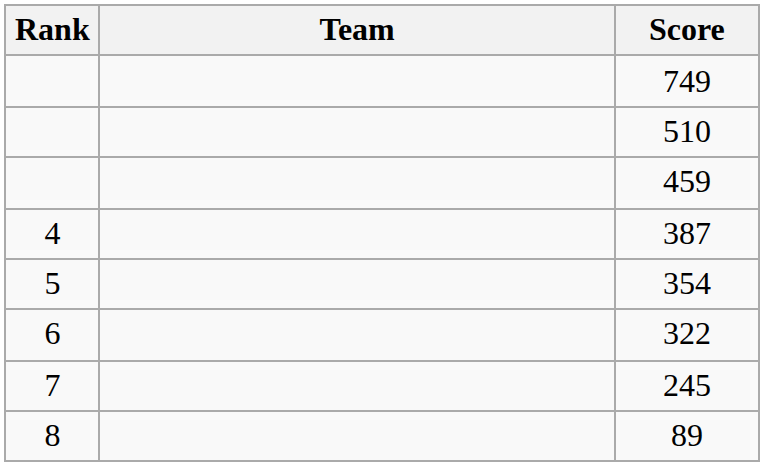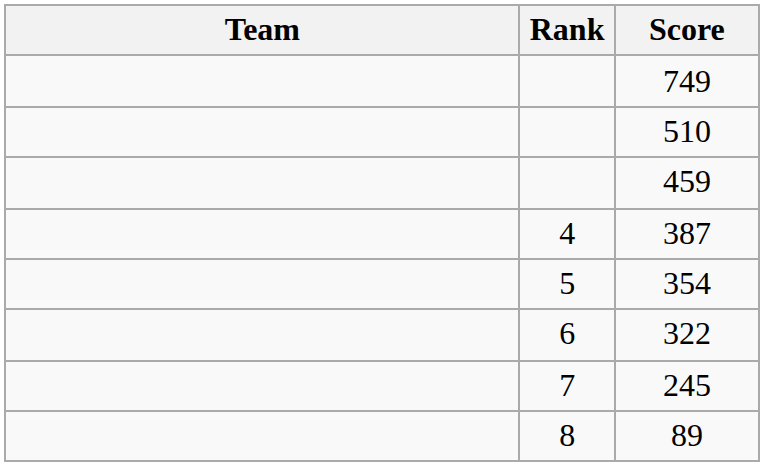columns swapped: Rank <-> Team
